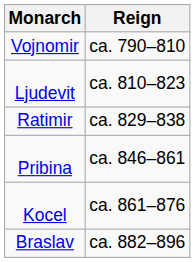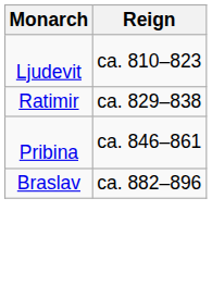- row: Vojnomir | ca. 790–810
- row: Kocel | ca. 861–876
